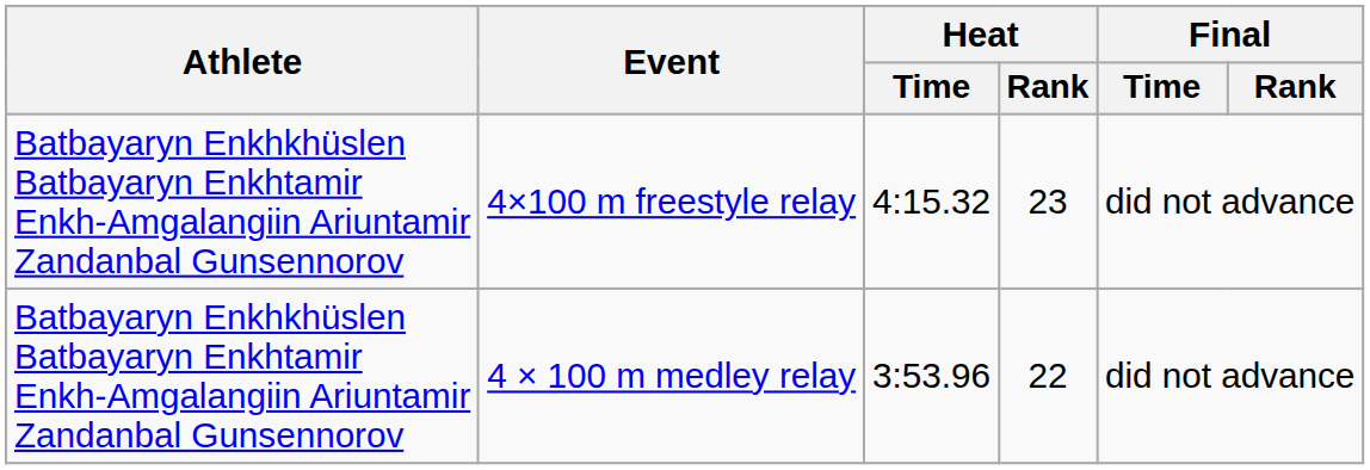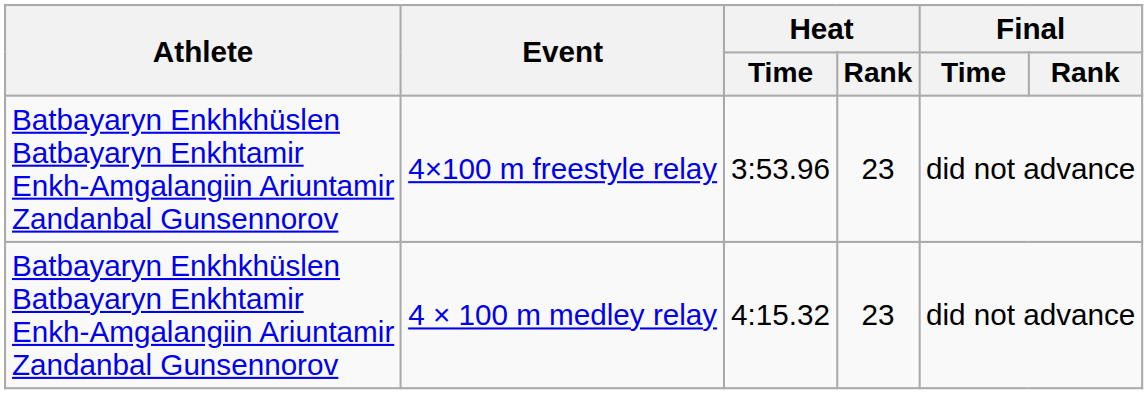4×100 m freestyle relay | Heat / Time: 4:15.32 -> 3:53.96
4 × 100 m medley relay | Heat / Time: 3:53.96 -> 4:15.32
4 × 100 m medley relay | Heat / Rank: 22 -> 23
